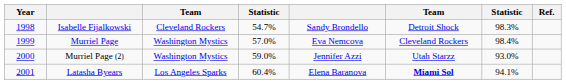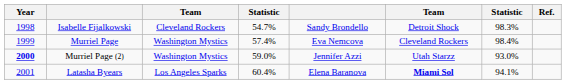Murriel Page | column 4: 57.0% -> 57.4%
Murriel Page (2) | Year: normal -> bold
